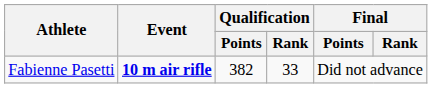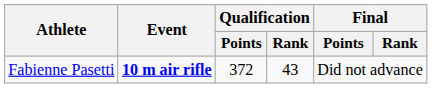Fabienne Pasetti | Qualification / Points: 382 -> 372
Fabienne Pasetti | Qualification / Rank: 33 -> 43
